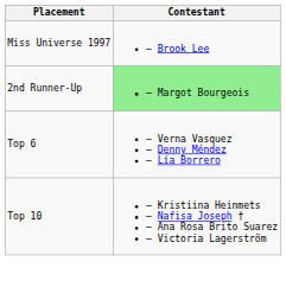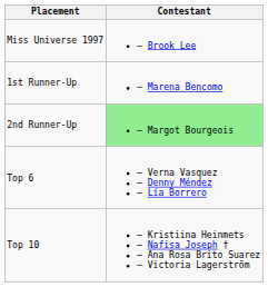+ row: 1st Runner-Up | – Marena Bencomo
